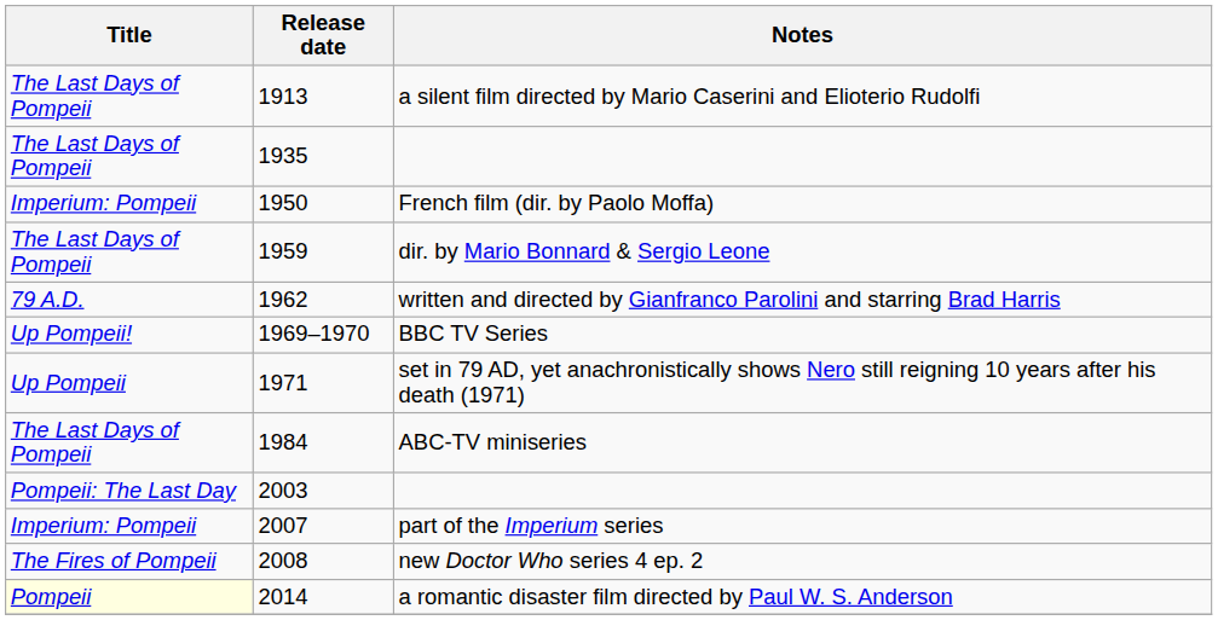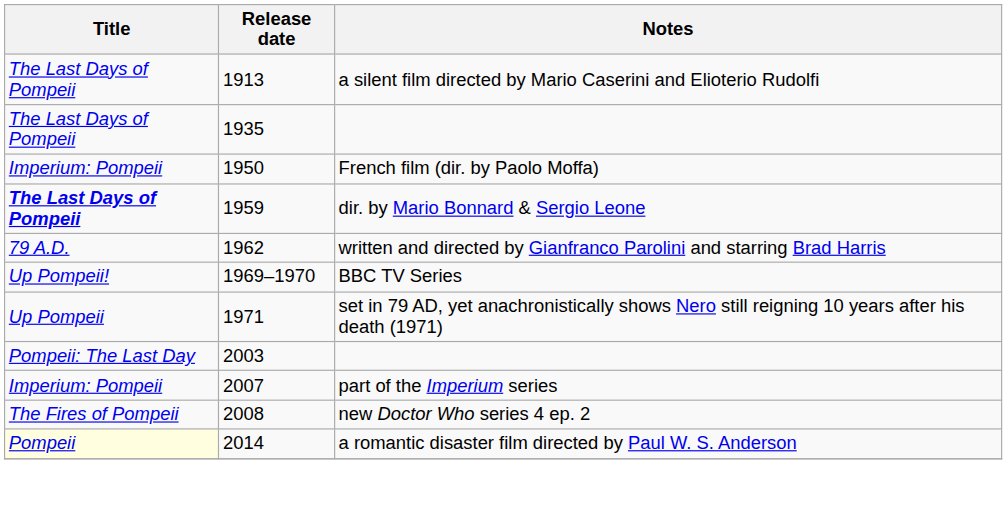dir. by Mario Bonnard & Sergio Leone | Title: normal -> bold
- row: The Last Days of Pompeii | 1984 | ABC-TV miniseries
